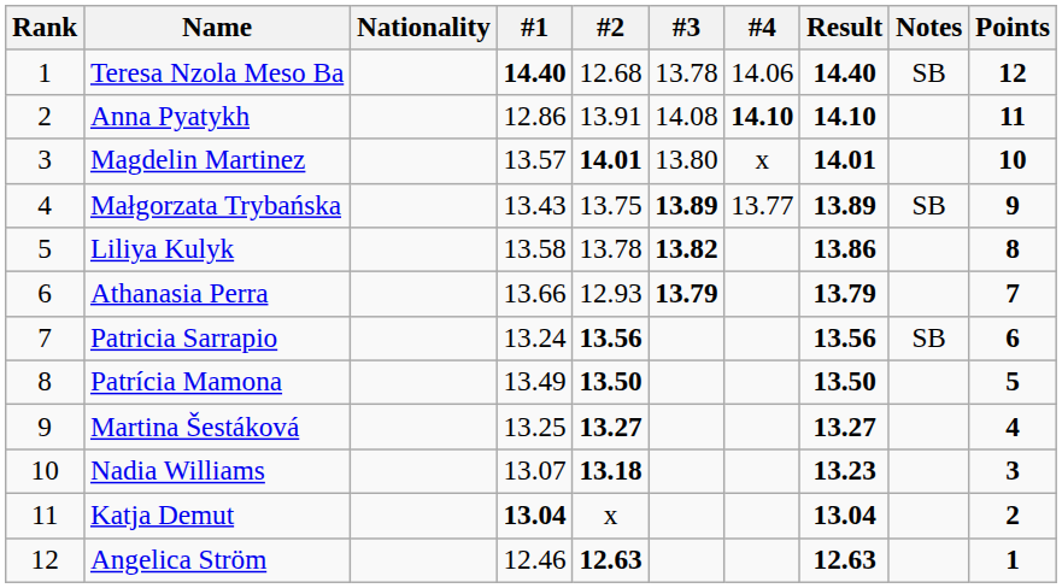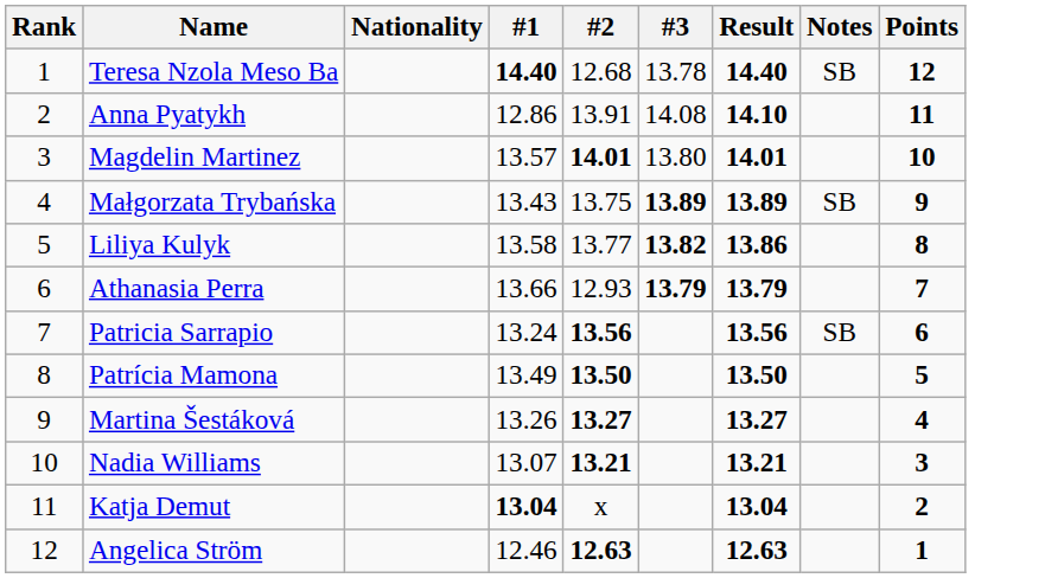- column: #4 | 14.06 | 14.10 | x | 13.77
Liliya Kulyk | #2: 13.78 -> 13.77
Martina Šestáková | #1: 13.25 -> 13.26
Nadia Williams | #2: 13.18 -> 13.21
Nadia Williams | Result: 13.23 -> 13.21
